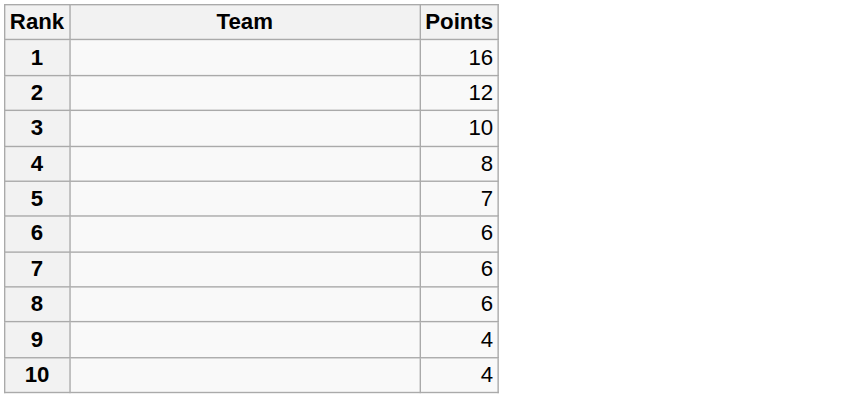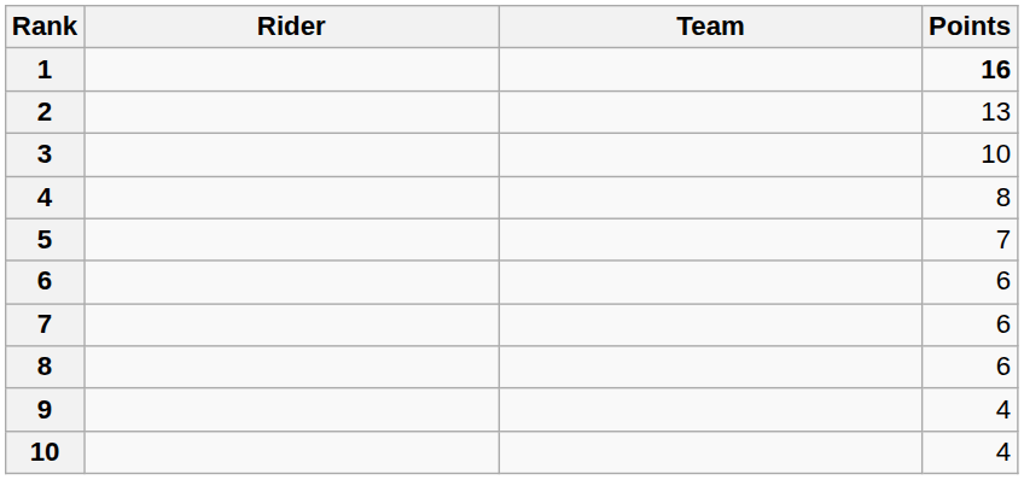+ column: Rider
1 | Points: normal -> bold
2 | Points: 12 -> 13
